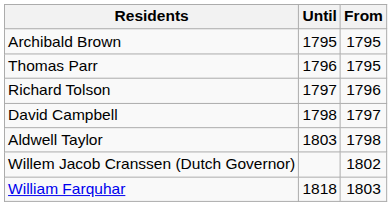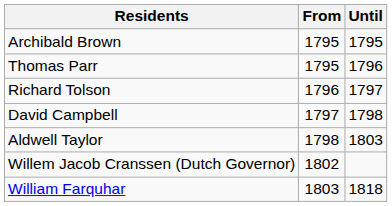columns swapped: From <-> Until
